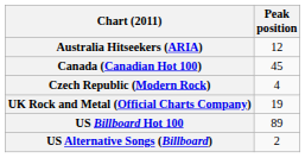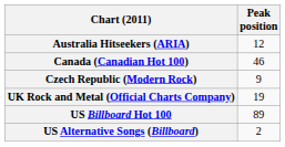Canada (Canadian Hot 100) | Peak position: 45 -> 46
Czech Republic (Modern Rock) | Peak position: 4 -> 9
